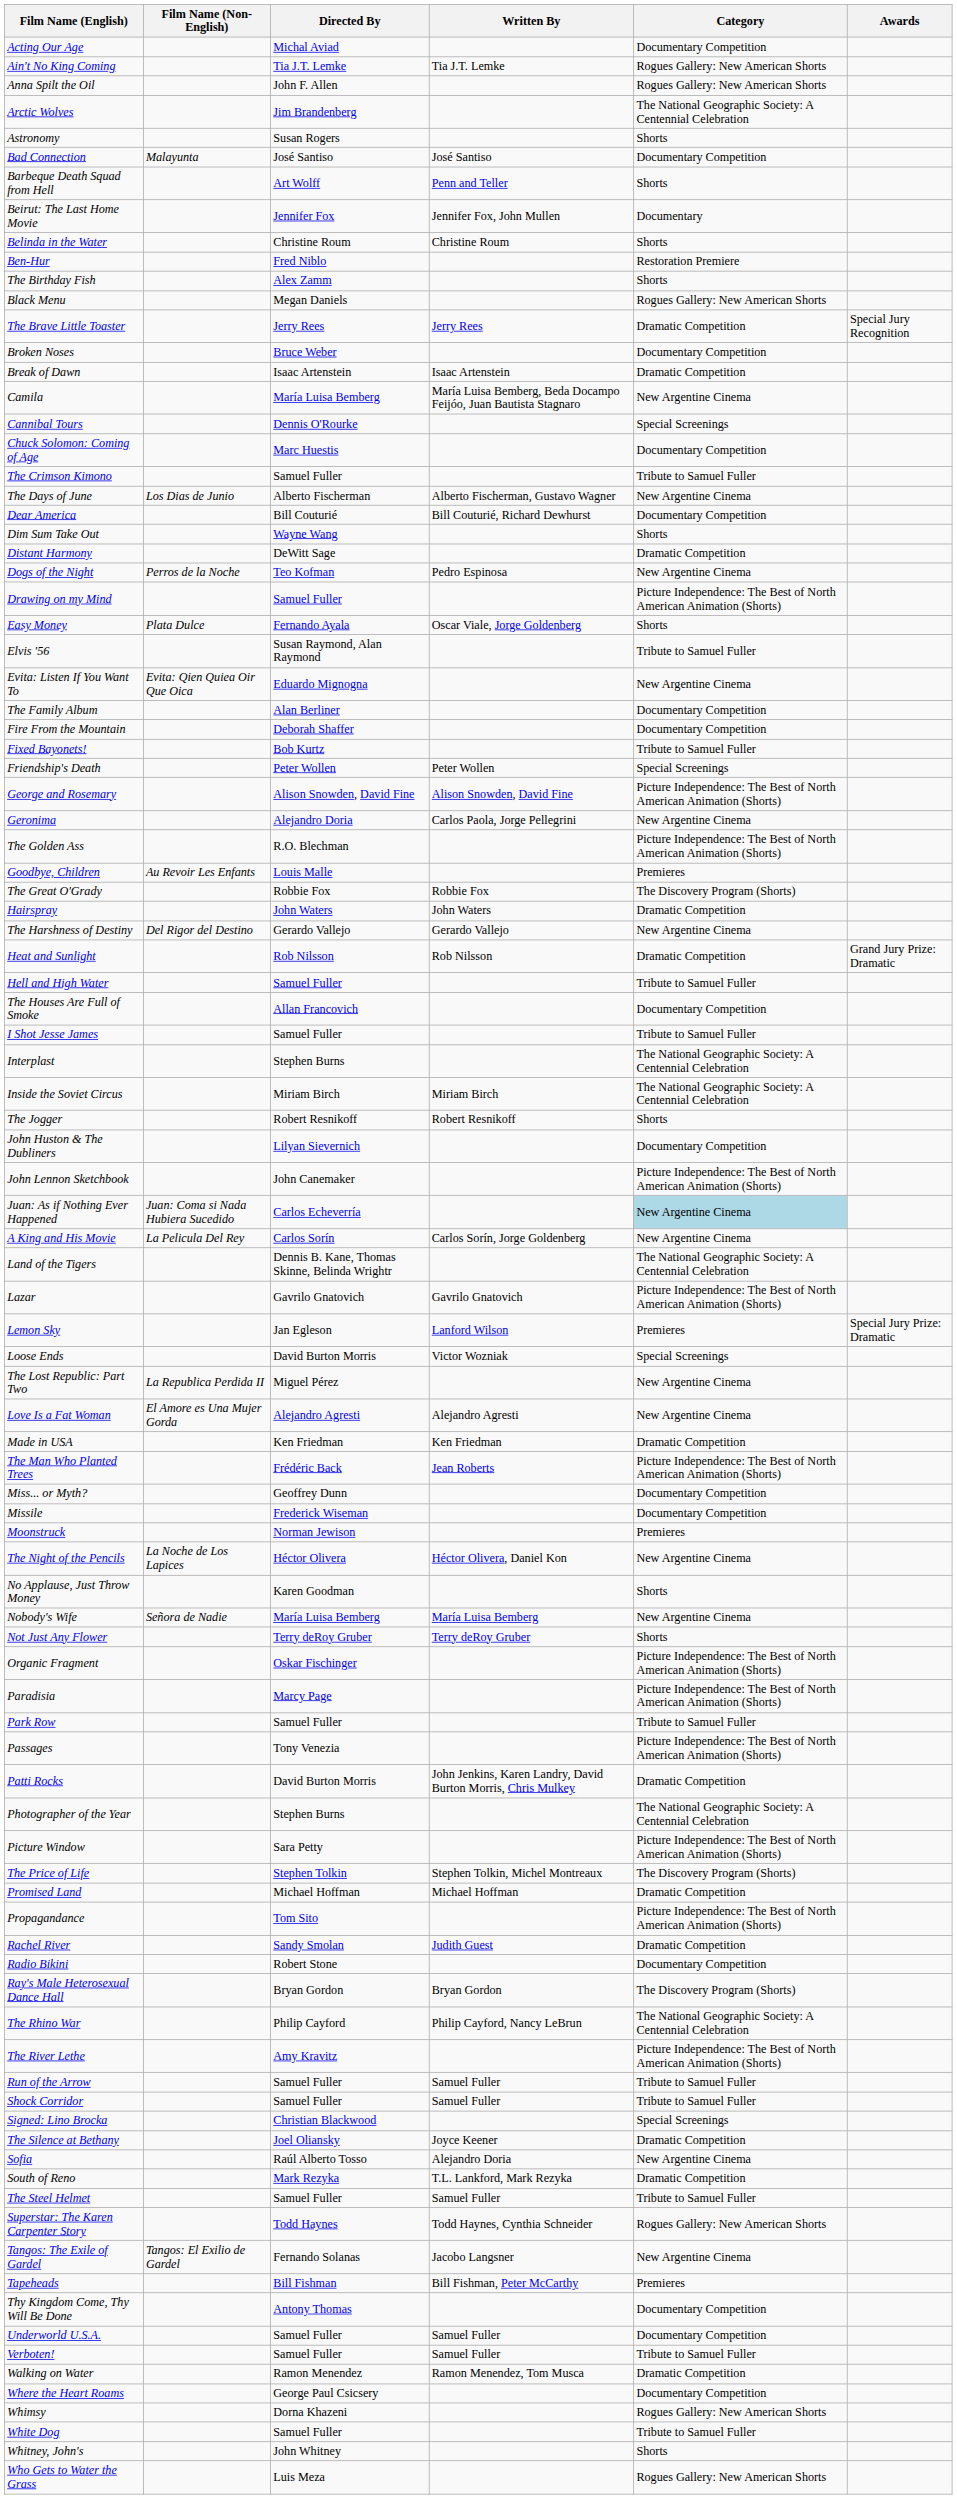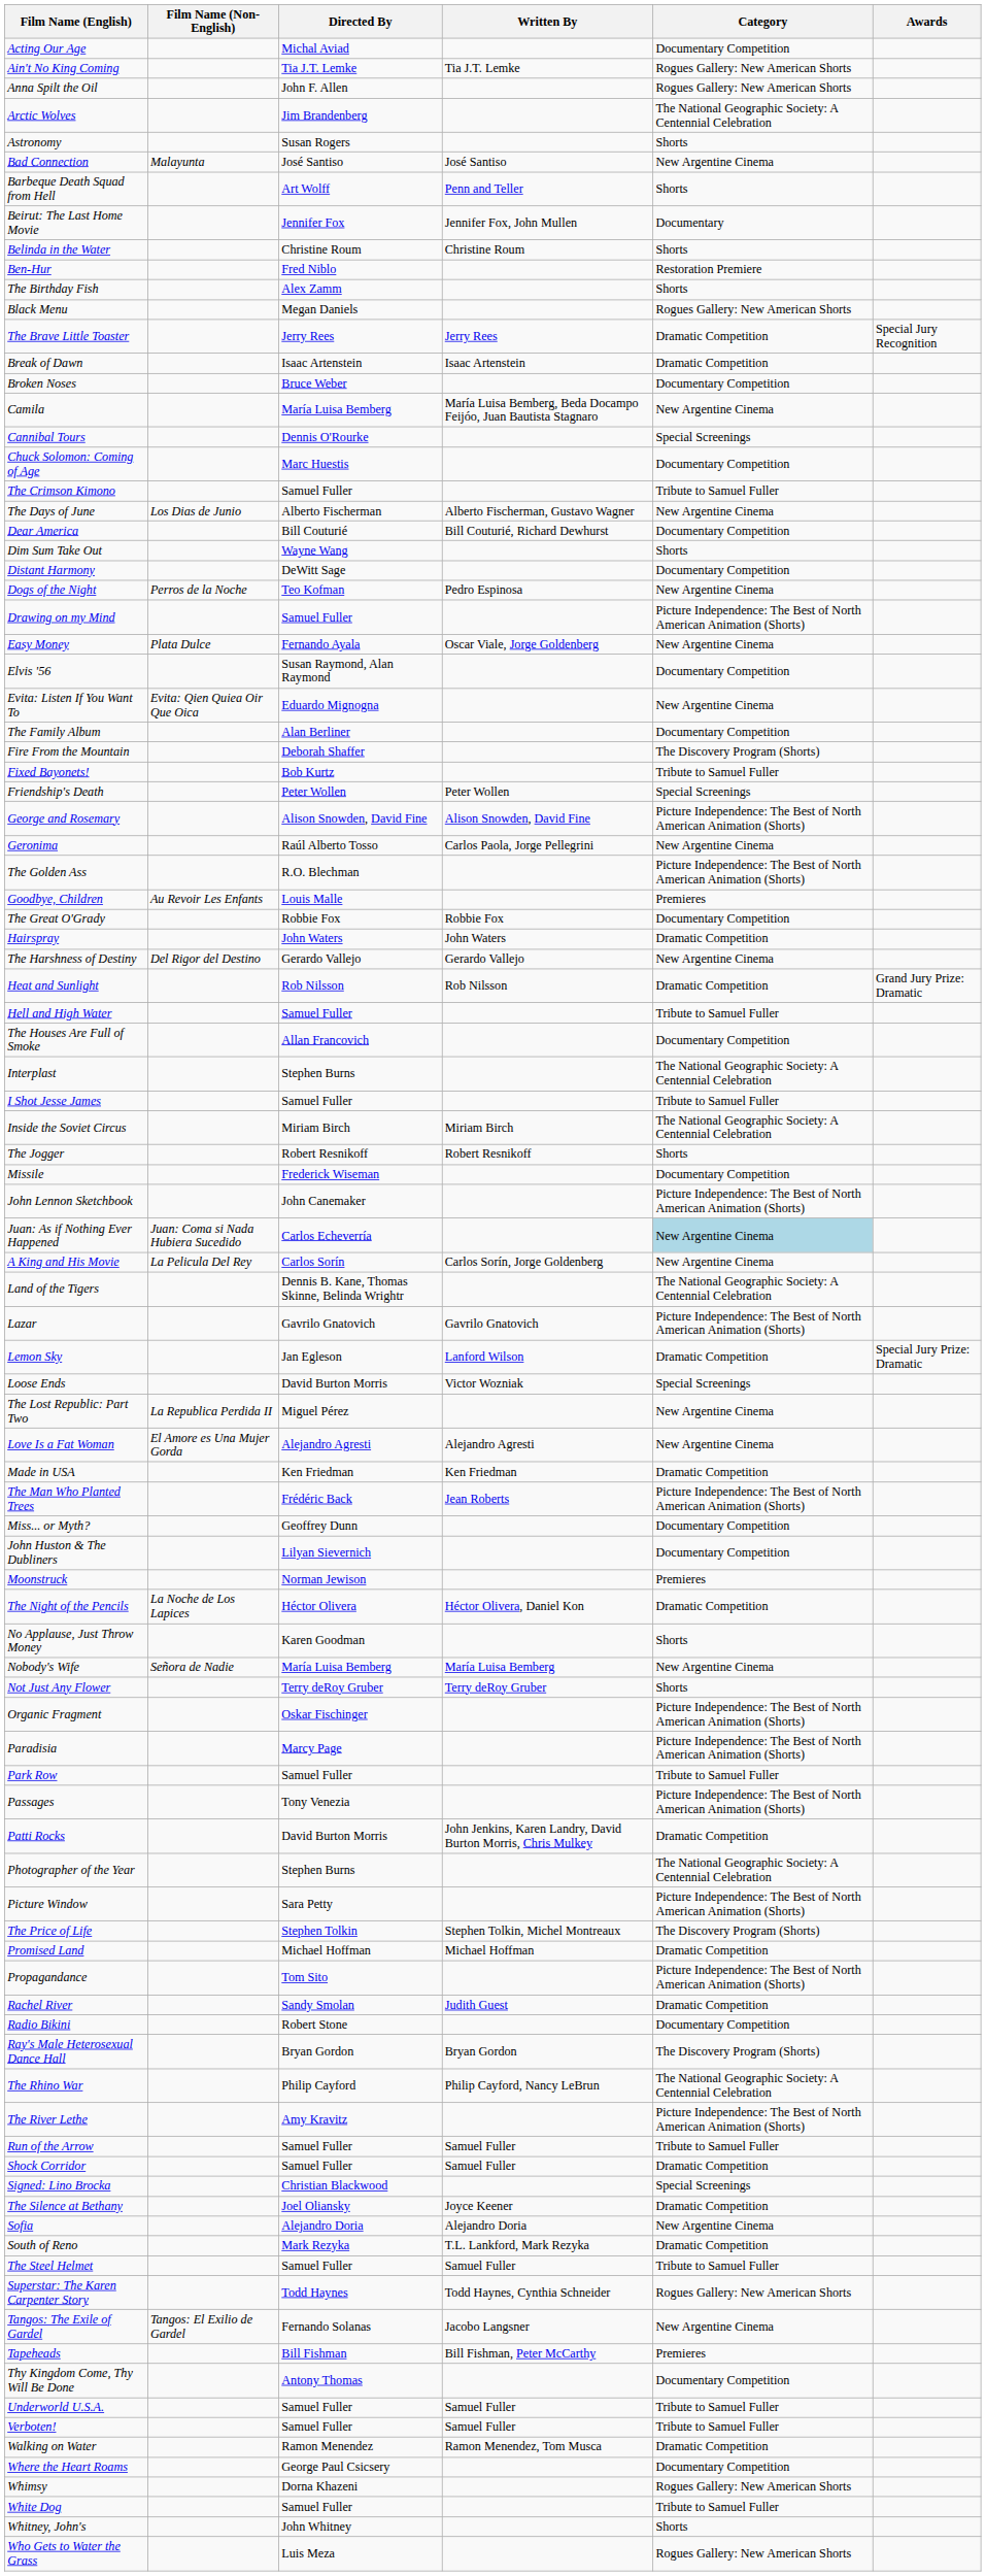Bad Connection | Category: Documentary Competition -> New Argentine Cinema
rows swapped: Break of Dawn <-> Broken Noses
Distant Harmony | Category: Dramatic Competition -> Documentary Competition
Easy Money | Category: Shorts -> New Argentine Cinema
Elvis '56 | Category: Tribute to Samuel Fuller -> Documentary Competition
Fire From the Mountain | Category: Documentary Competition -> The Discovery Program (Shorts)
Geronima | Directed By: Alejandro Doria -> Raúl Alberto Tosso
The Great O'Grady | Category: The Discovery Program (Shorts) -> Documentary Competition
rows swapped: I Shot Jesse James <-> Interplast
rows swapped: John Huston & The Dubliners <-> Missile
Lemon Sky | Category: Premieres -> Dramatic Competition
The Night of the Pencils | Category: New Argentine Cinema -> Dramatic Competition
Shock Corridor | Category: Tribute to Samuel Fuller -> Dramatic Competition
Sofia | Directed By: Raúl Alberto Tosso -> Alejandro Doria
Underworld U.S.A. | Category: Documentary Competition -> Tribute to Samuel Fuller
